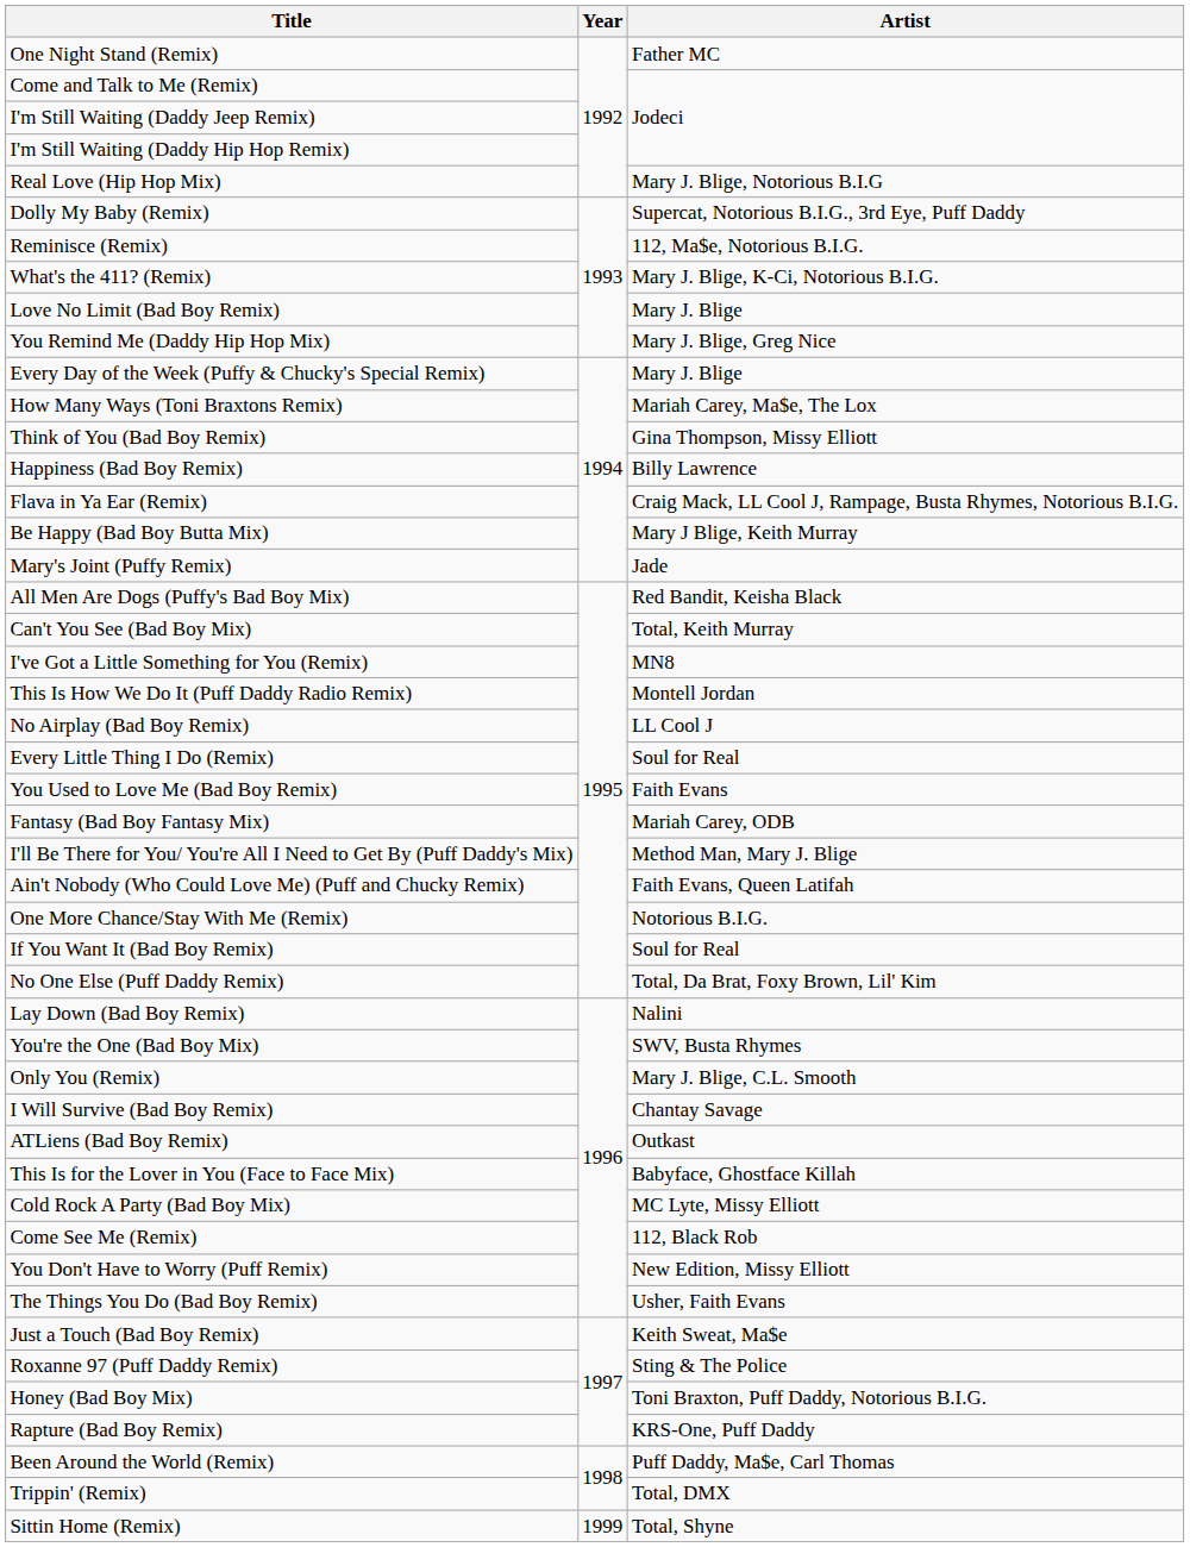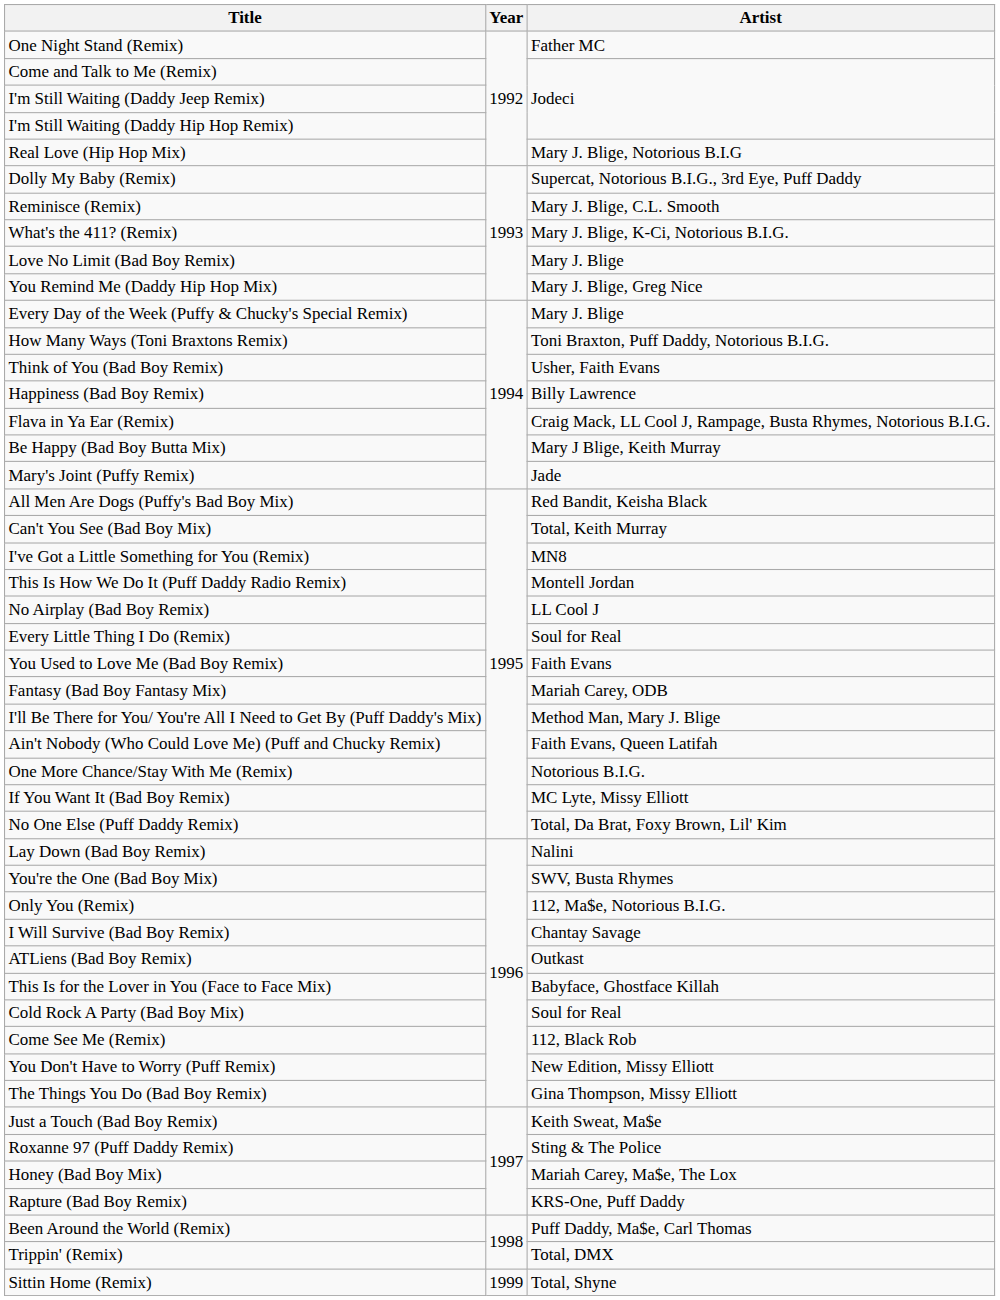Reminisce (Remix) | Artist: 112, Ma$e, Notorious B.I.G. -> Mary J. Blige, C.L. Smooth
How Many Ways (Toni Braxtons Remix) | Artist: Mariah Carey, Ma$e, The Lox -> Toni Braxton, Puff Daddy, Notorious B.I.G.
Think of You (Bad Boy Remix) | Artist: Gina Thompson, Missy Elliott -> Usher, Faith Evans
If You Want It (Bad Boy Remix) | Artist: Soul for Real -> MC Lyte, Missy Elliott
Only You (Remix) | Artist: Mary J. Blige, C.L. Smooth -> 112, Ma$e, Notorious B.I.G.
Cold Rock A Party (Bad Boy Mix) | Artist: MC Lyte, Missy Elliott -> Soul for Real
The Things You Do (Bad Boy Remix) | Artist: Usher, Faith Evans -> Gina Thompson, Missy Elliott
Honey (Bad Boy Mix) | Artist: Toni Braxton, Puff Daddy, Notorious B.I.G. -> Mariah Carey, Ma$e, The Lox
